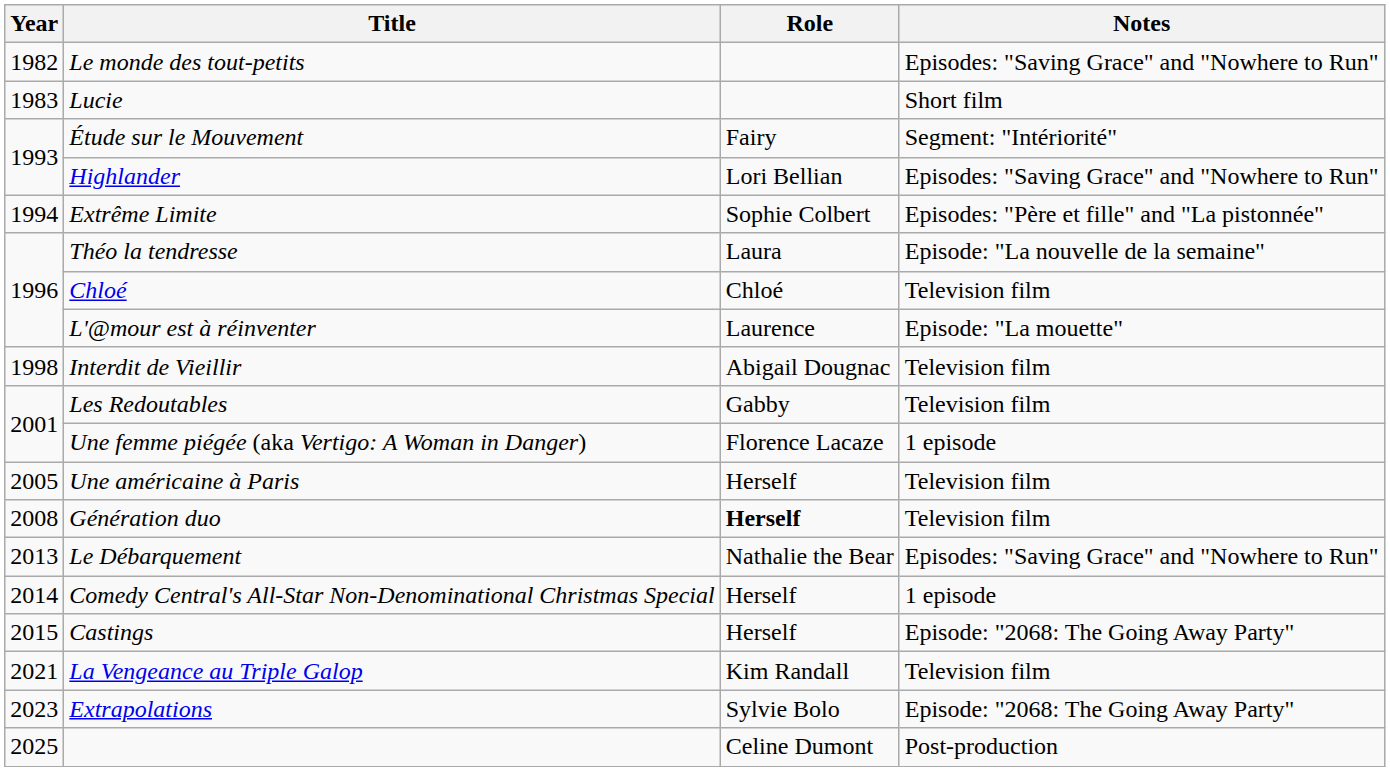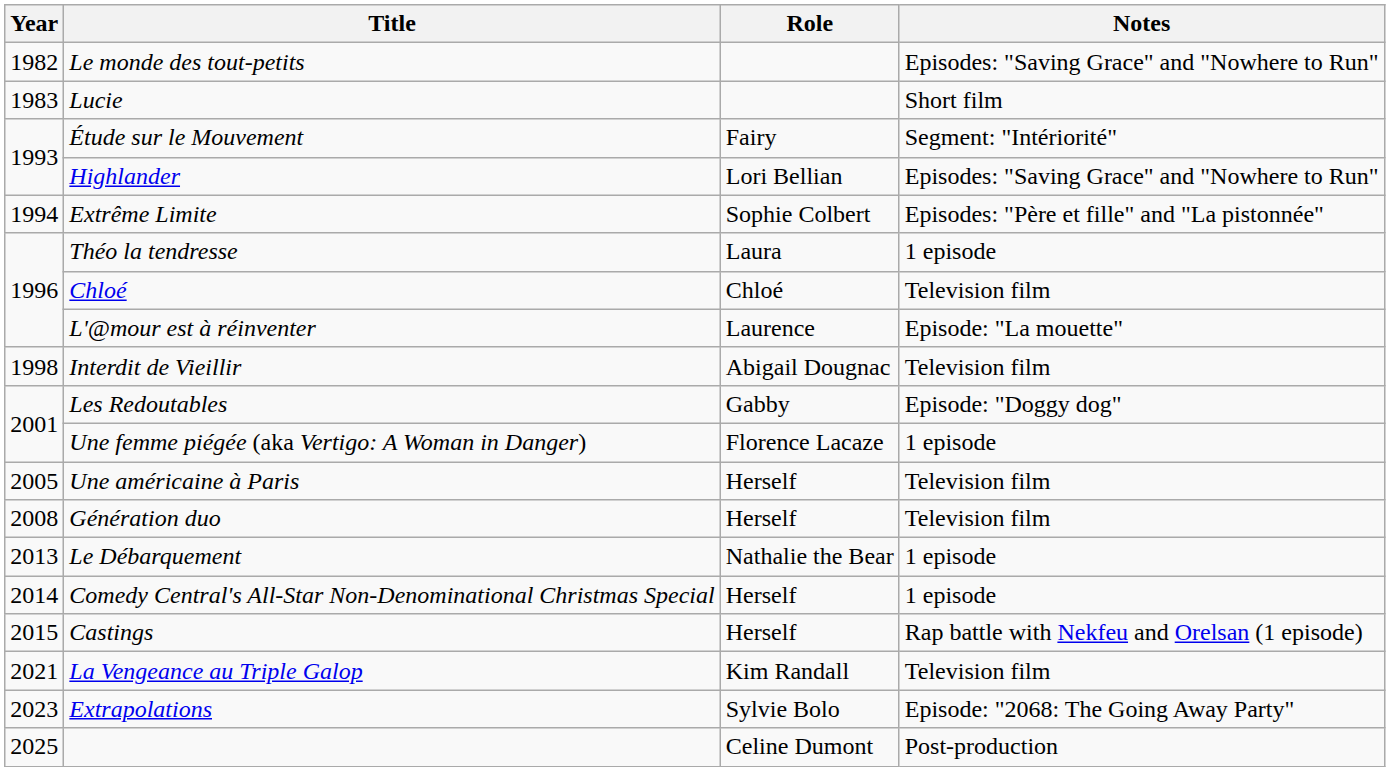Théo la tendresse | Notes: Episode: "La nouvelle de la semaine" -> 1 episode
Les Redoutables | Notes: Television film -> Episode: "Doggy dog"
Génération duo | Role: bold -> normal
Le Débarquement | Notes: Episodes: "Saving Grace" and "Nowhere to Run" -> 1 episode
Castings | Notes: Episode: "2068: The Going Away Party" -> Rap battle with Nekfeu and Orelsan (1 episode)
